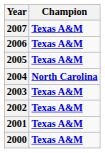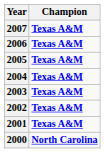2004 | Champion: North Carolina -> Texas A&M
2000 | Champion: Texas A&M -> North Carolina
